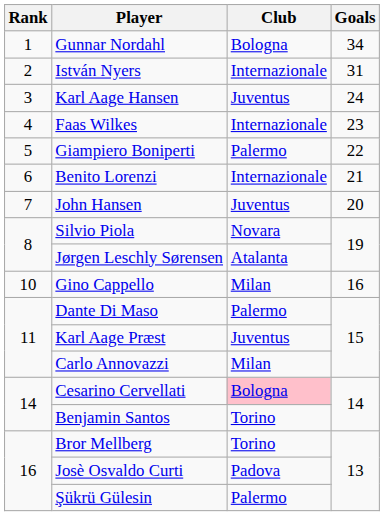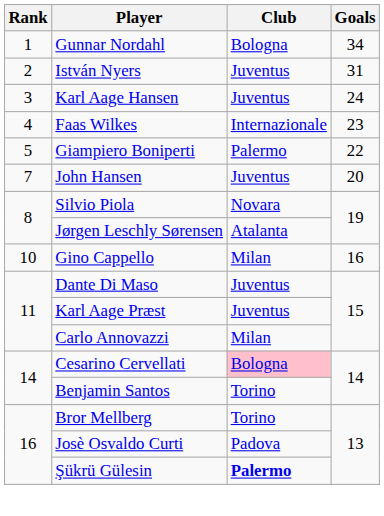István Nyers | Club: Internazionale -> Juventus
- row: 6 | Benito Lorenzi | Internazionale | 21
Dante Di Maso | Club: Palermo -> Juventus
Şükrü Gülesin | Club: normal -> bold
